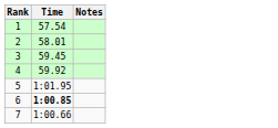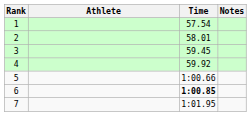+ column: Athlete
5 | Time: 1:01.95 -> 1:00.66
7 | Time: 1:00.66 -> 1:01.95
